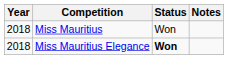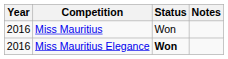Miss Mauritius | Year: 2018 -> 2016
Miss Mauritius Elegance | Year: 2018 -> 2016
